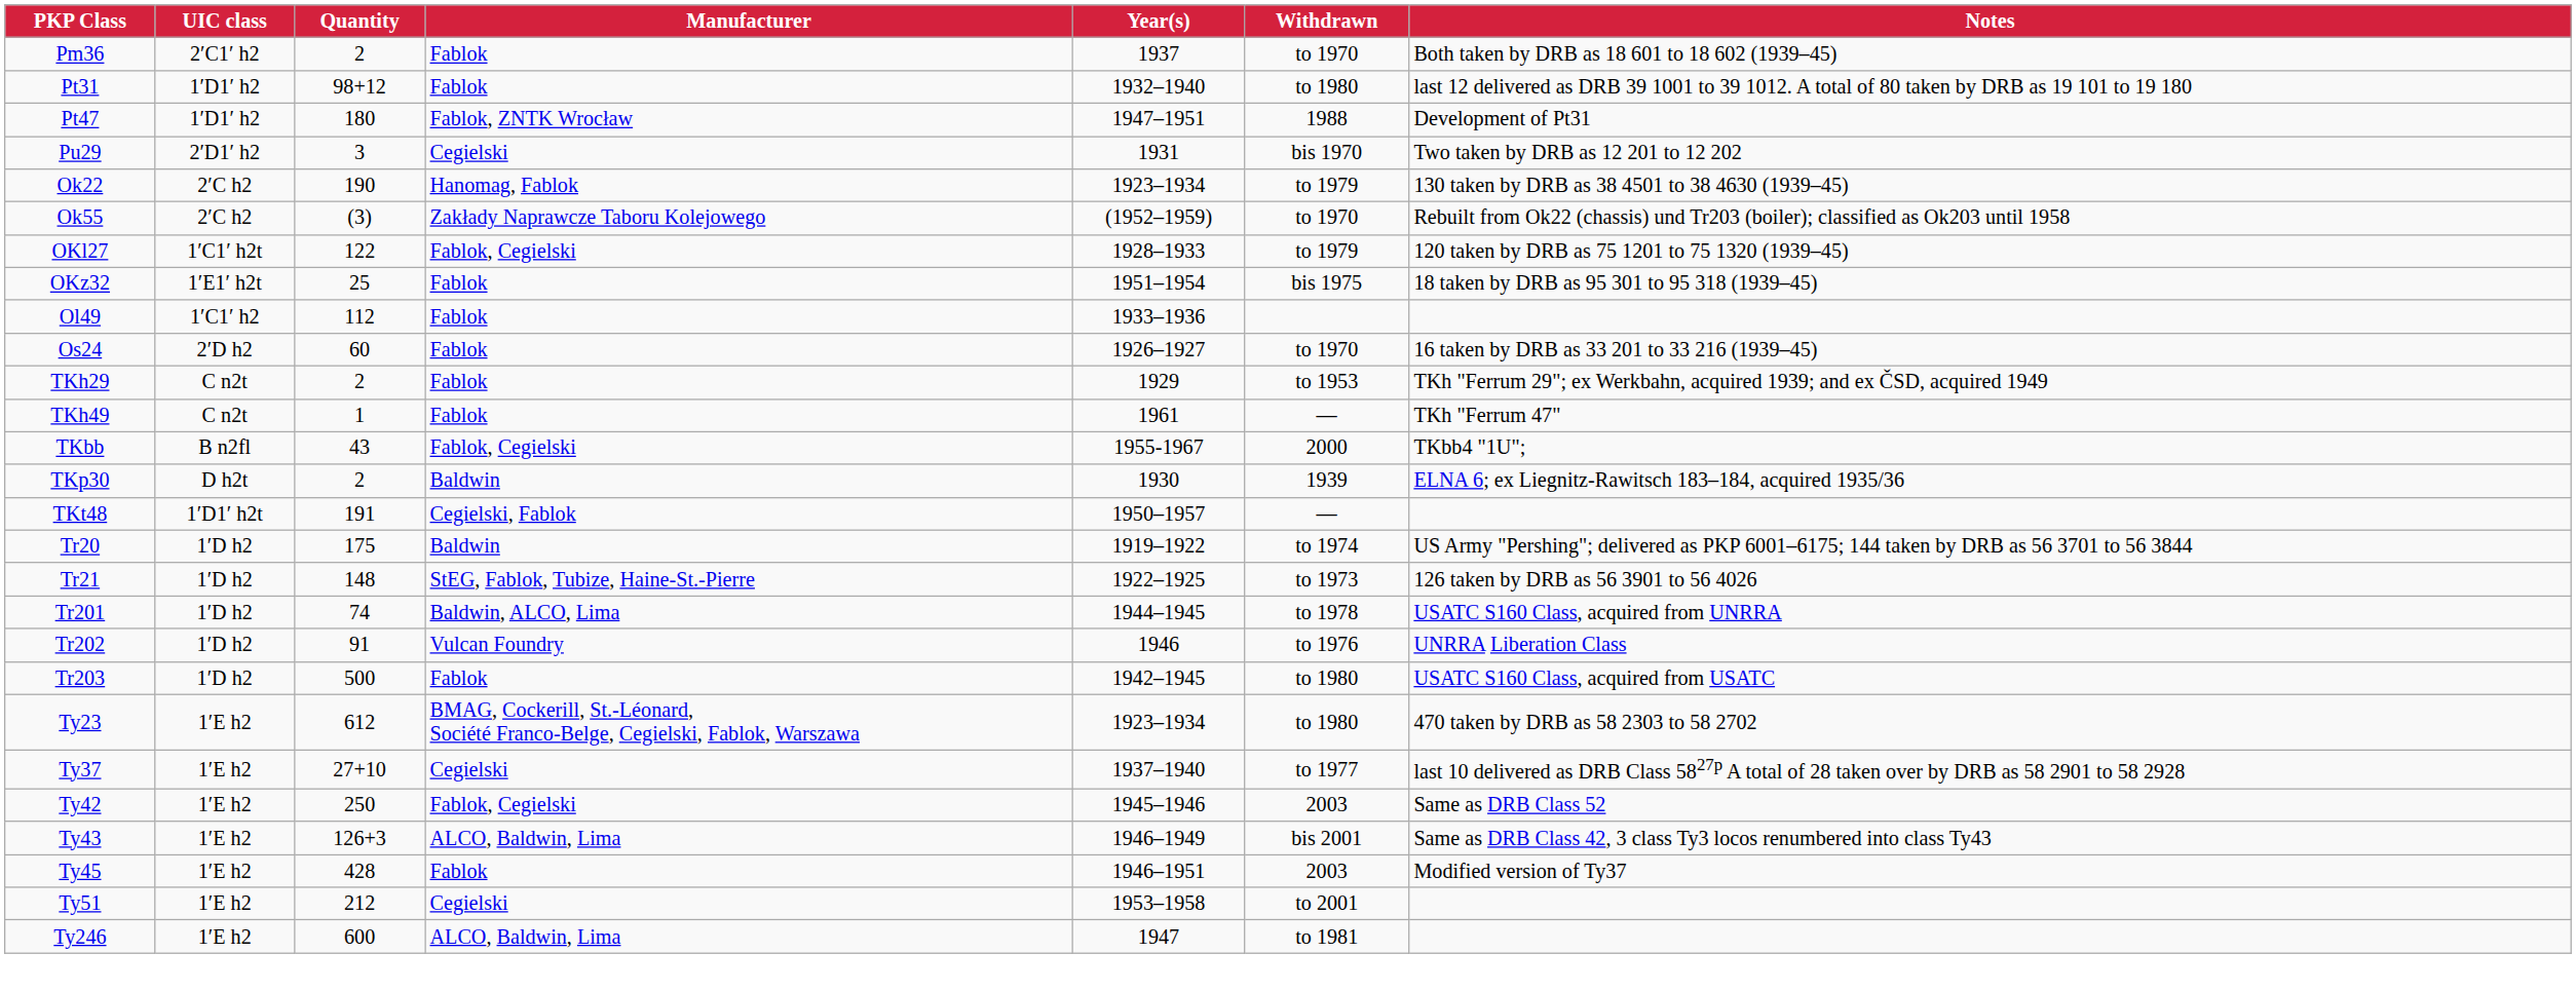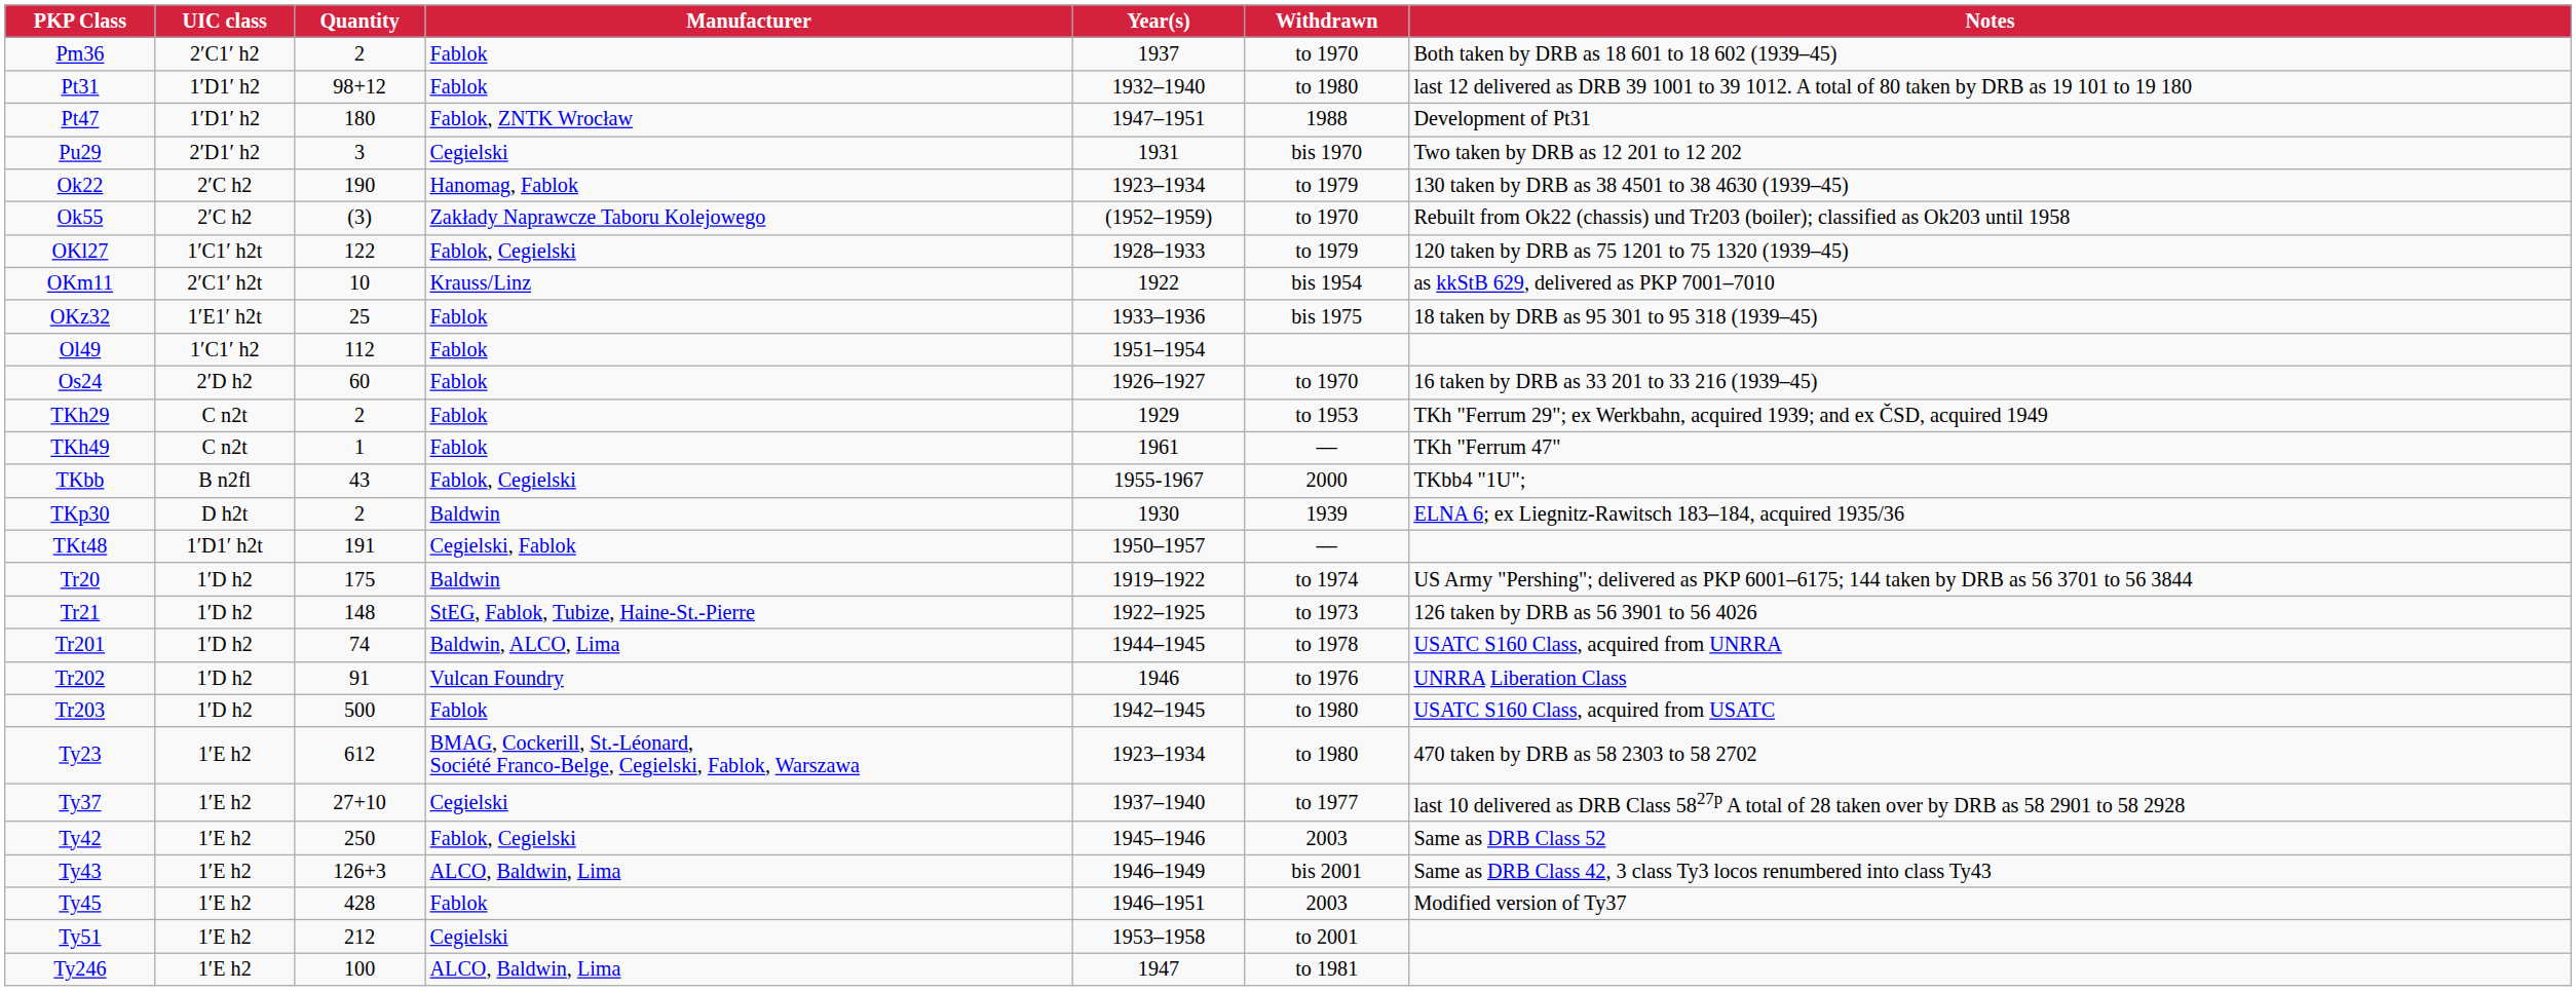+ row: OKm11 | 2′C1′ h2t | 10 | Krauss/Linz | 1922 | bis 1954 | as kkStB 629, delivered as PKP 7001–7010
OKz32 | Year(s): 1951–1954 -> 1933–1936
Ol49 | Year(s): 1933–1936 -> 1951–1954
Ty246 | Quantity: 600 -> 100
